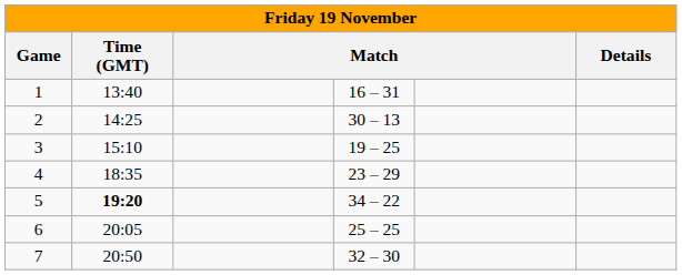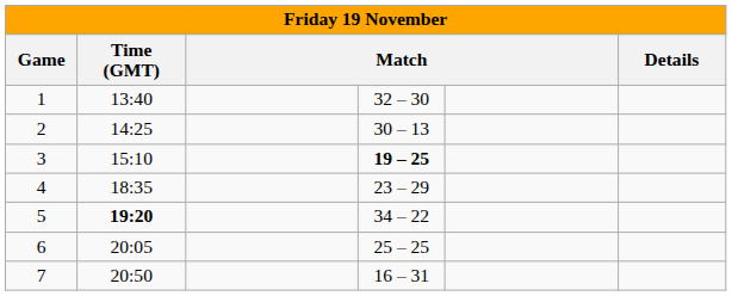1 | column 4: 16 – 31 -> 32 – 30
3 | column 4: normal -> bold
7 | column 4: 32 – 30 -> 16 – 31
